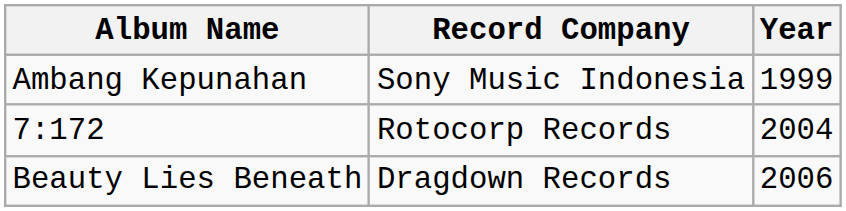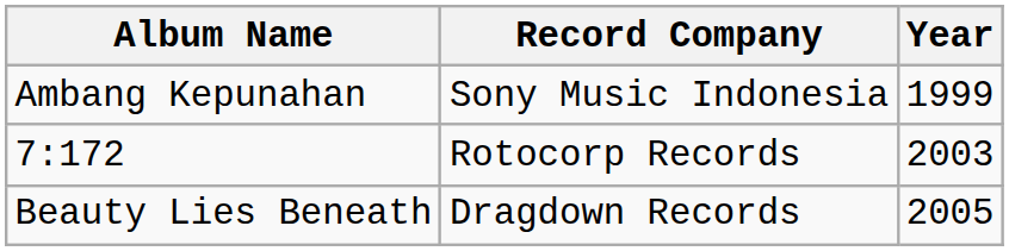7:172 | Year: 2004 -> 2003
Beauty Lies Beneath | Year: 2006 -> 2005
